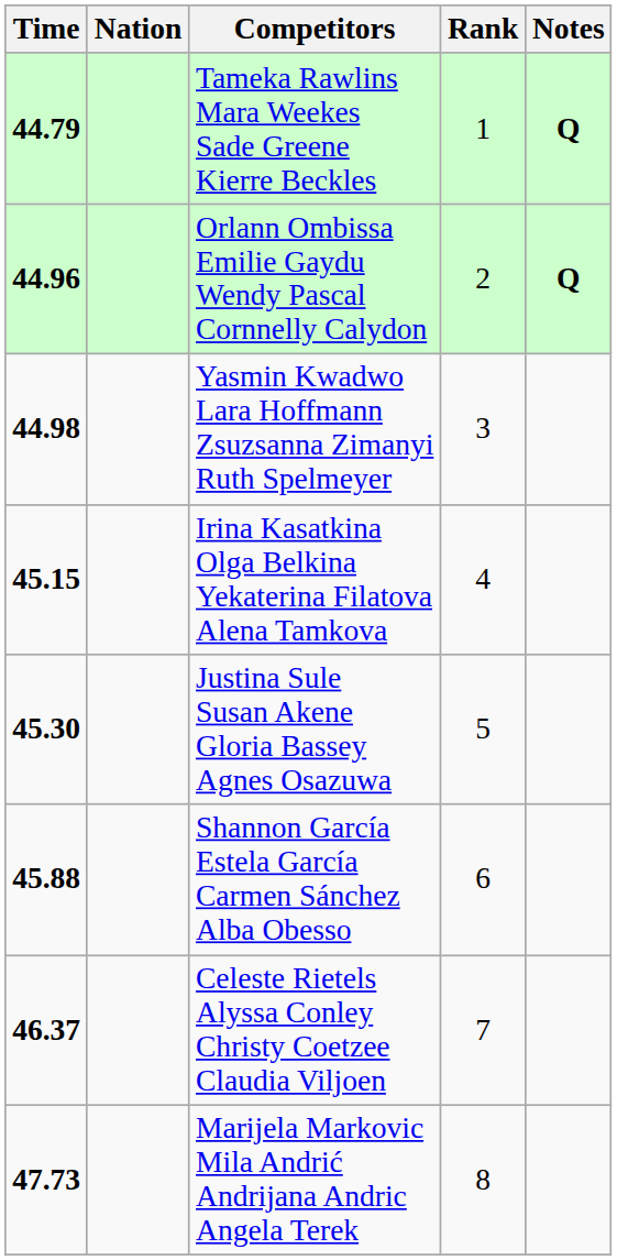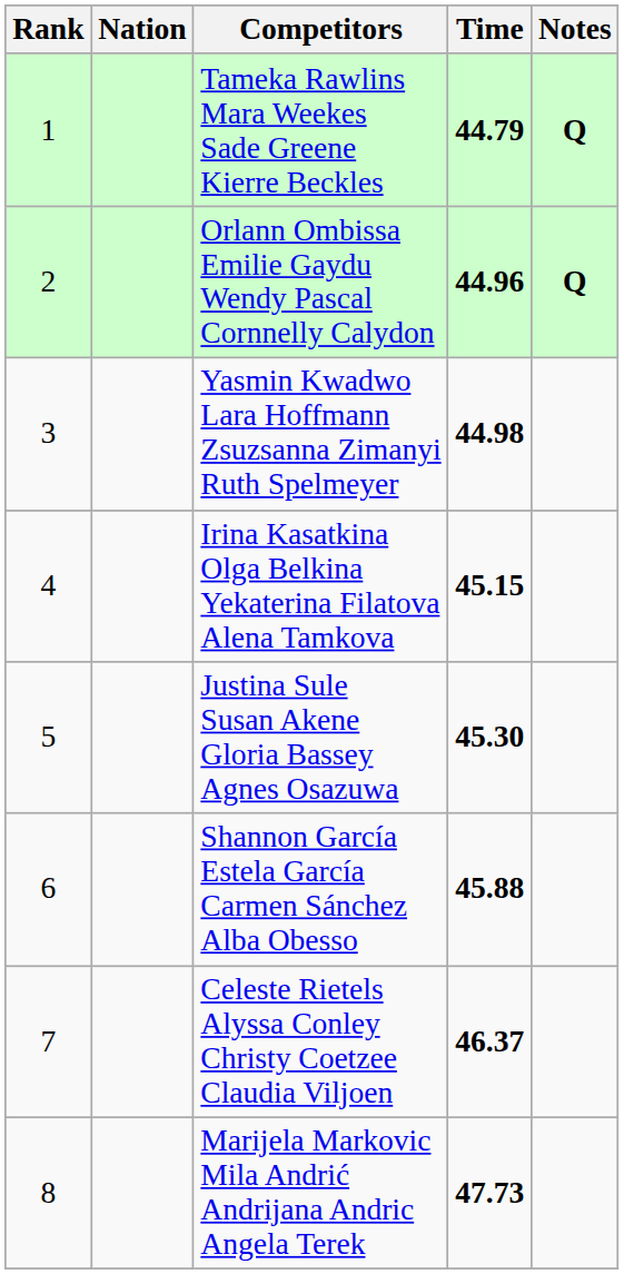columns swapped: Rank <-> Time
